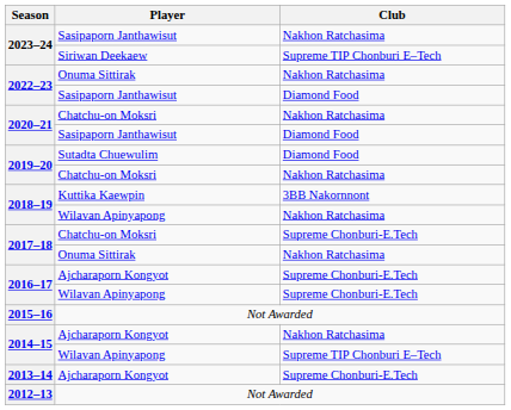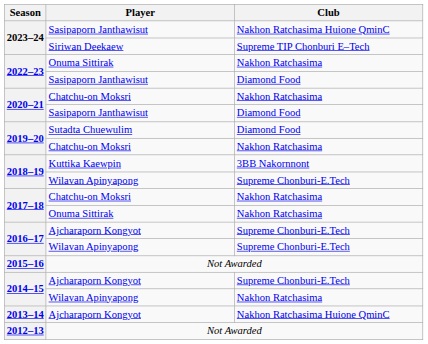2023–24 / Sasipaporn Janthawisut | Club: Nakhon Ratchasima -> Nakhon Ratchasima Huione QminC
2018–19 / Wilavan Apinyapong | Club: Nakhon Ratchasima -> Supreme Chonburi-E.Tech
2017–18 / Chatchu-on Moksri | Club: Supreme Chonburi-E.Tech -> Nakhon Ratchasima
2014–15 / Ajcharaporn Kongyot | Club: Nakhon Ratchasima -> Supreme Chonburi-E.Tech
2014–15 / Wilavan Apinyapong | Club: Supreme TIP Chonburi E–Tech -> Nakhon Ratchasima
2013–14 | Club: Supreme Chonburi-E.Tech -> Nakhon Ratchasima Huione QminC
